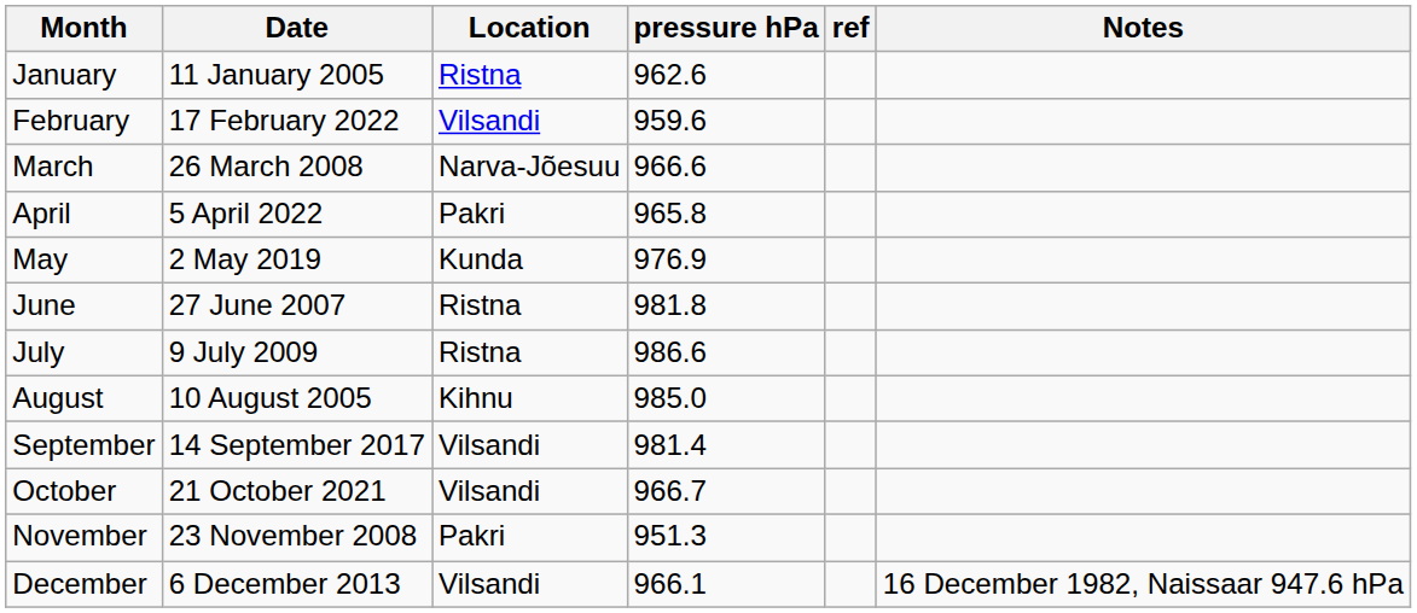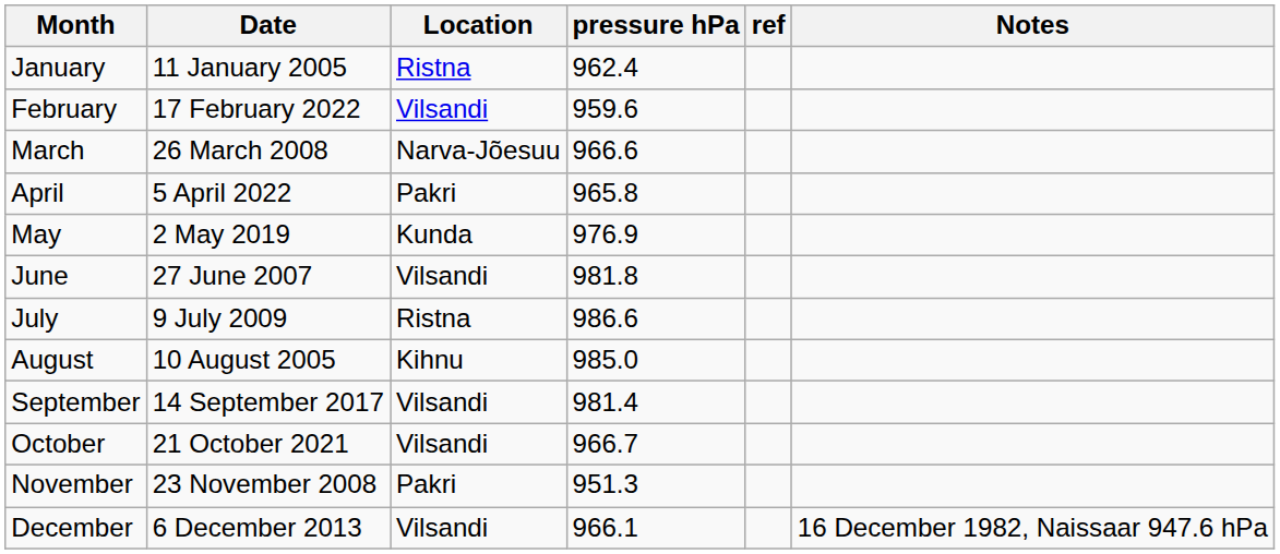January | pressure hPa: 962.6 -> 962.4
June | Location: Ristna -> Vilsandi
